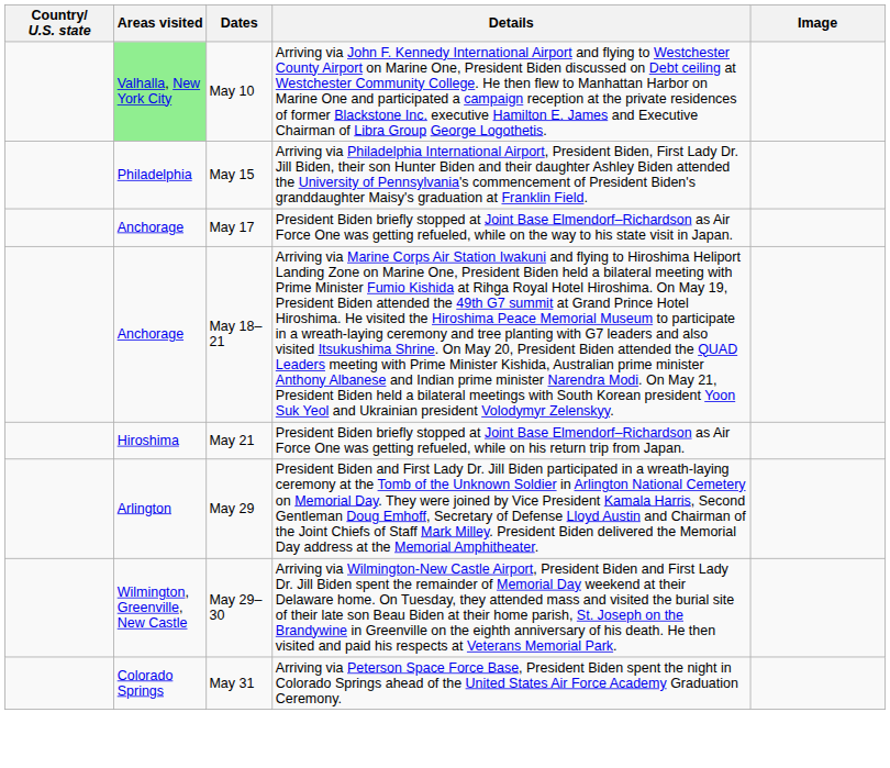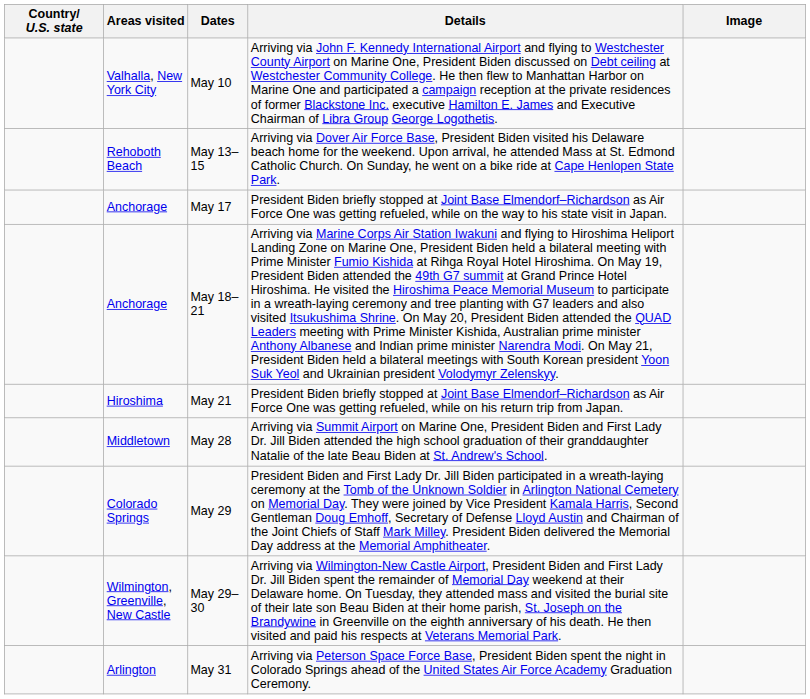May 10 | Areas visited: lightgreen background -> no background
+ row: Rehoboth Beach | May 13–15 | Arriving via Dover Air Force Base, President Biden visited his Delaware beach home for the weekend. Upon arrival, he attended Mass at St. Edmond Catholic Church. On Sunday, he went on a bike ride at Cape Henlopen State Park.
- row: Philadelphia | May 15 | Arriving via Philadelphia International Airport, President Biden, First Lady Dr. Jill Biden, their son Hunter Biden and their daughter Ashley Biden attended the University of Pennsylvania's commencement of President Biden's granddaughter Maisy's graduation at Franklin Field.
+ row: Middletown | May 28 | Arriving via Summit Airport on Marine One, President Biden and First Lady Dr. Jill Biden attended the high school graduation of their granddaughter Natalie of the late Beau Biden at St. Andrew's School.
May 29 | Areas visited: Arlington -> Colorado Springs
May 31 | Areas visited: Colorado Springs -> Arlington
